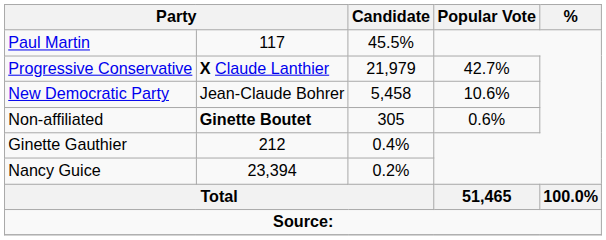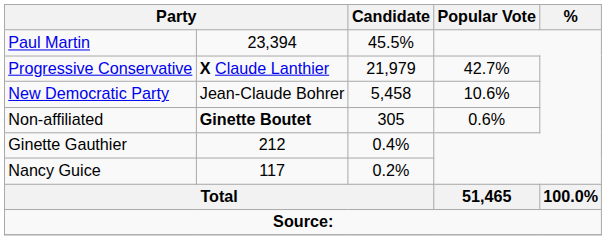Paul Martin | column 2: 117 -> 23,394
Nancy Guice | column 2: 23,394 -> 117
